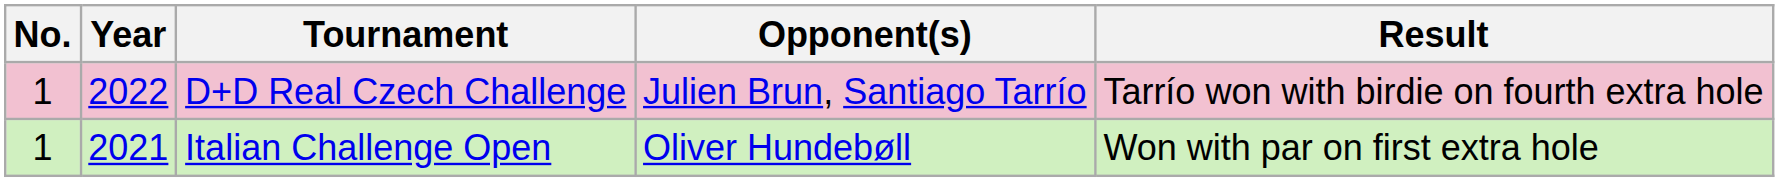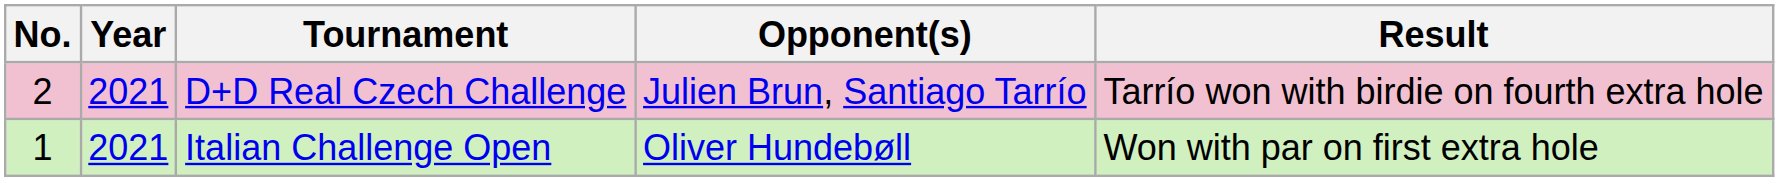D+D Real Czech Challenge | No.: 1 -> 2
D+D Real Czech Challenge | Year: 2022 -> 2021
